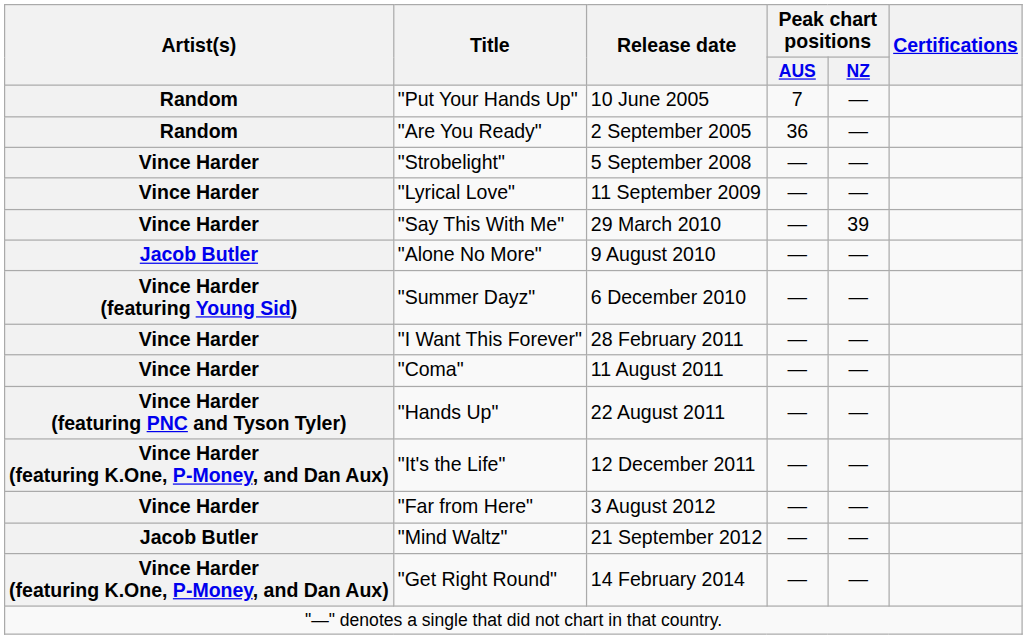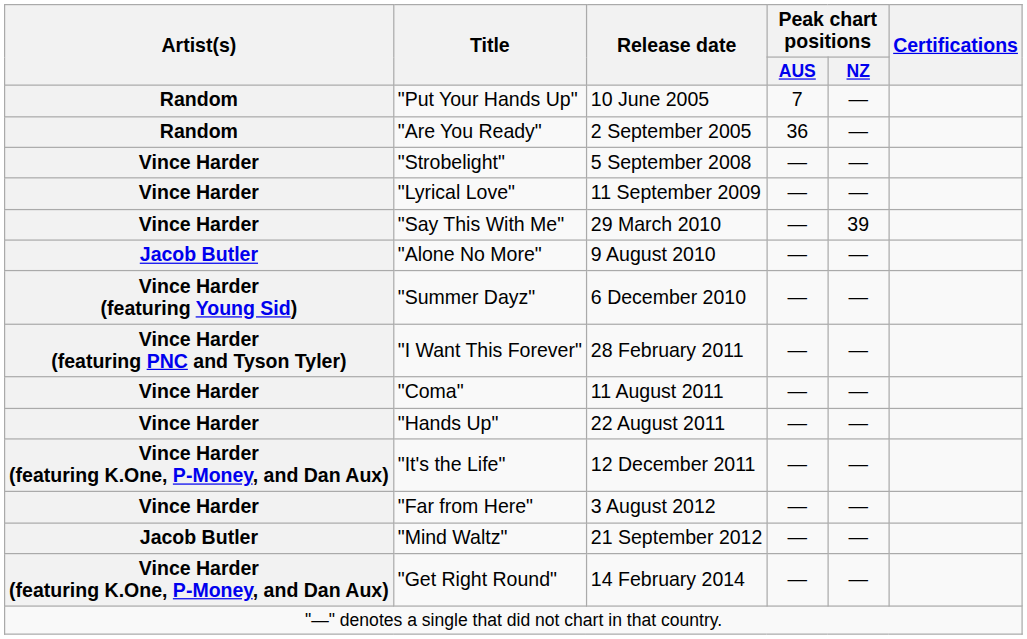"I Want This Forever" | Artist(s): Vince Harder -> Vince Harder (featuring PNC and Tyson Tyler)
"Hands Up" | Artist(s): Vince Harder (featuring PNC and Tyson Tyler) -> Vince Harder
